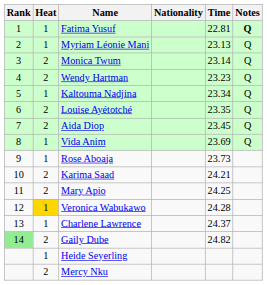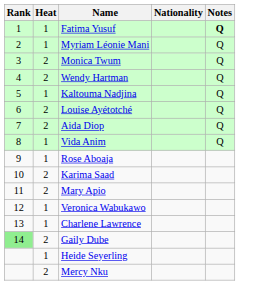- column: Time | 22.81 | 23.13 | 23.14 | 23.23 | 23.34 | 23.35 | 23.45 | 23.69 | 23.73 | 24.21 | 24.25 | 24.28 | 24.37 | 24.82
Veronica Wabukawo | Heat: gold background -> no background
